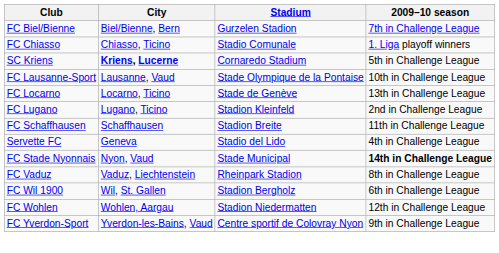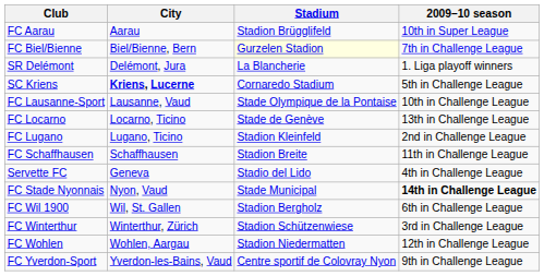+ row: FC Aarau | Aarau | Stadion Brügglifeld | 10th in Super League
FC Biel/Bienne | Stadium: no background -> lightyellow background
- row: FC Chiasso | Chiasso, Ticino | Stadio Comunale | 1. Liga playoff winners
+ row: SR Delémont | Delémont, Jura | La Blancherie | 1. Liga playoff winners
- row: FC Vaduz | Vaduz, Liechtenstein | Rheinpark Stadion | 8th in Challenge League
+ row: FC Winterthur | Winterthur, Zürich | Stadion Schützenwiese | 3rd in Challenge League
